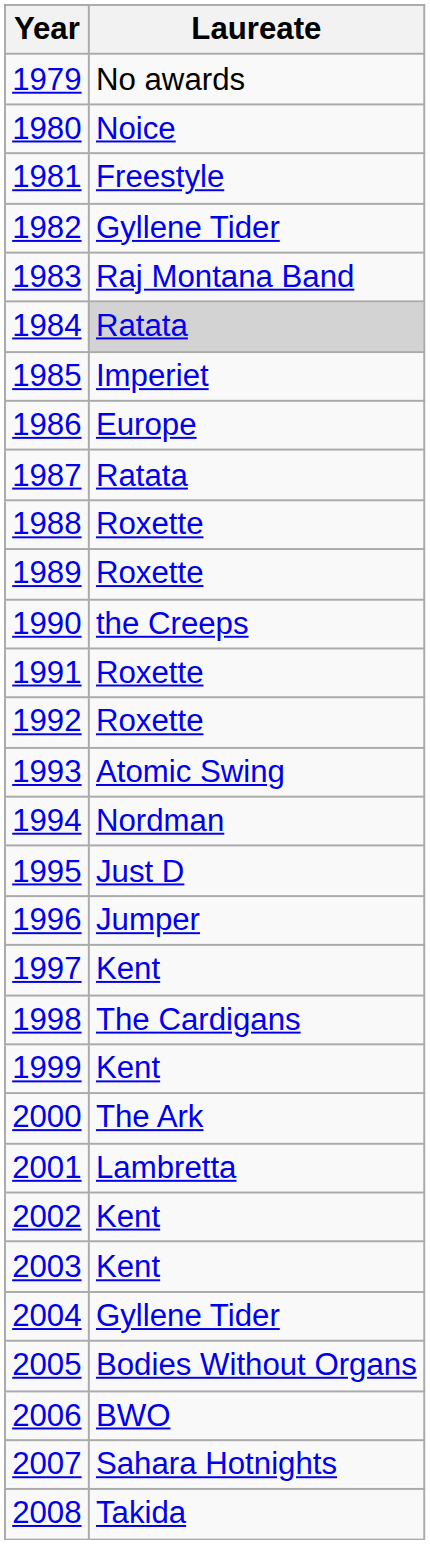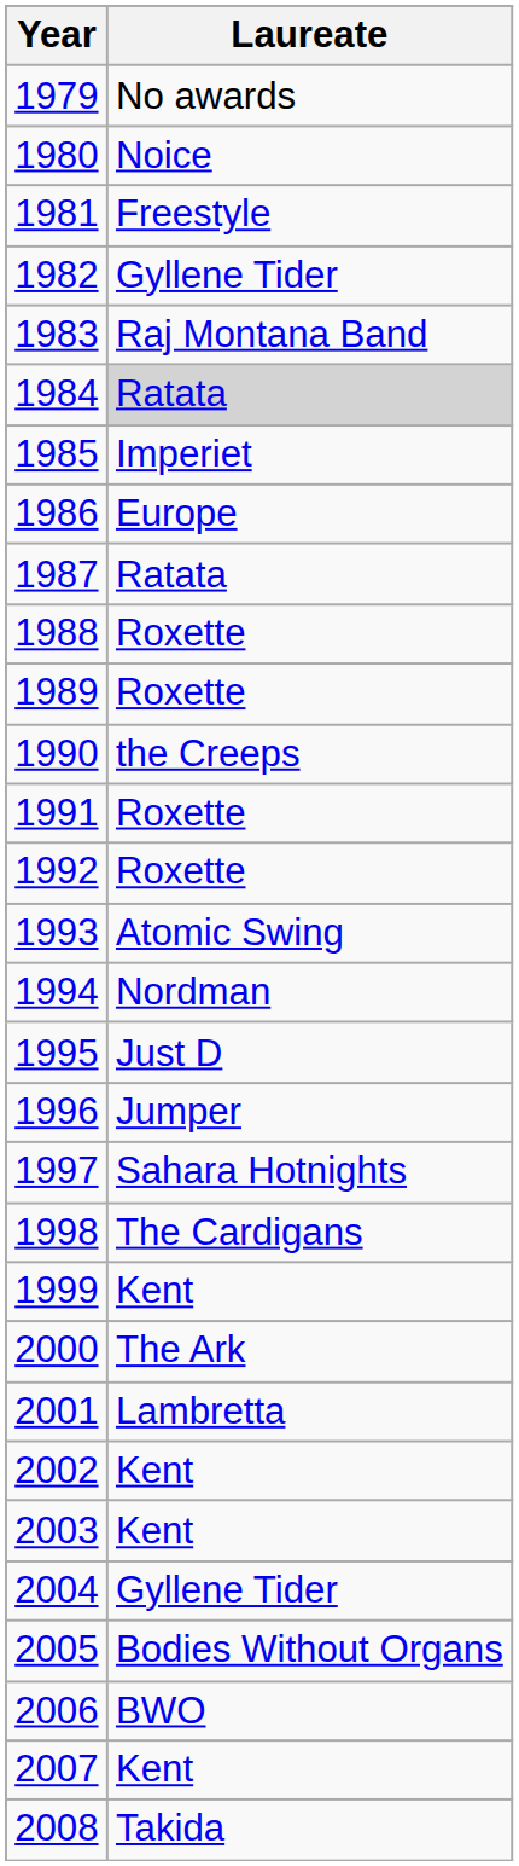1997 | Laureate: Kent -> Sahara Hotnights
2007 | Laureate: Sahara Hotnights -> Kent
